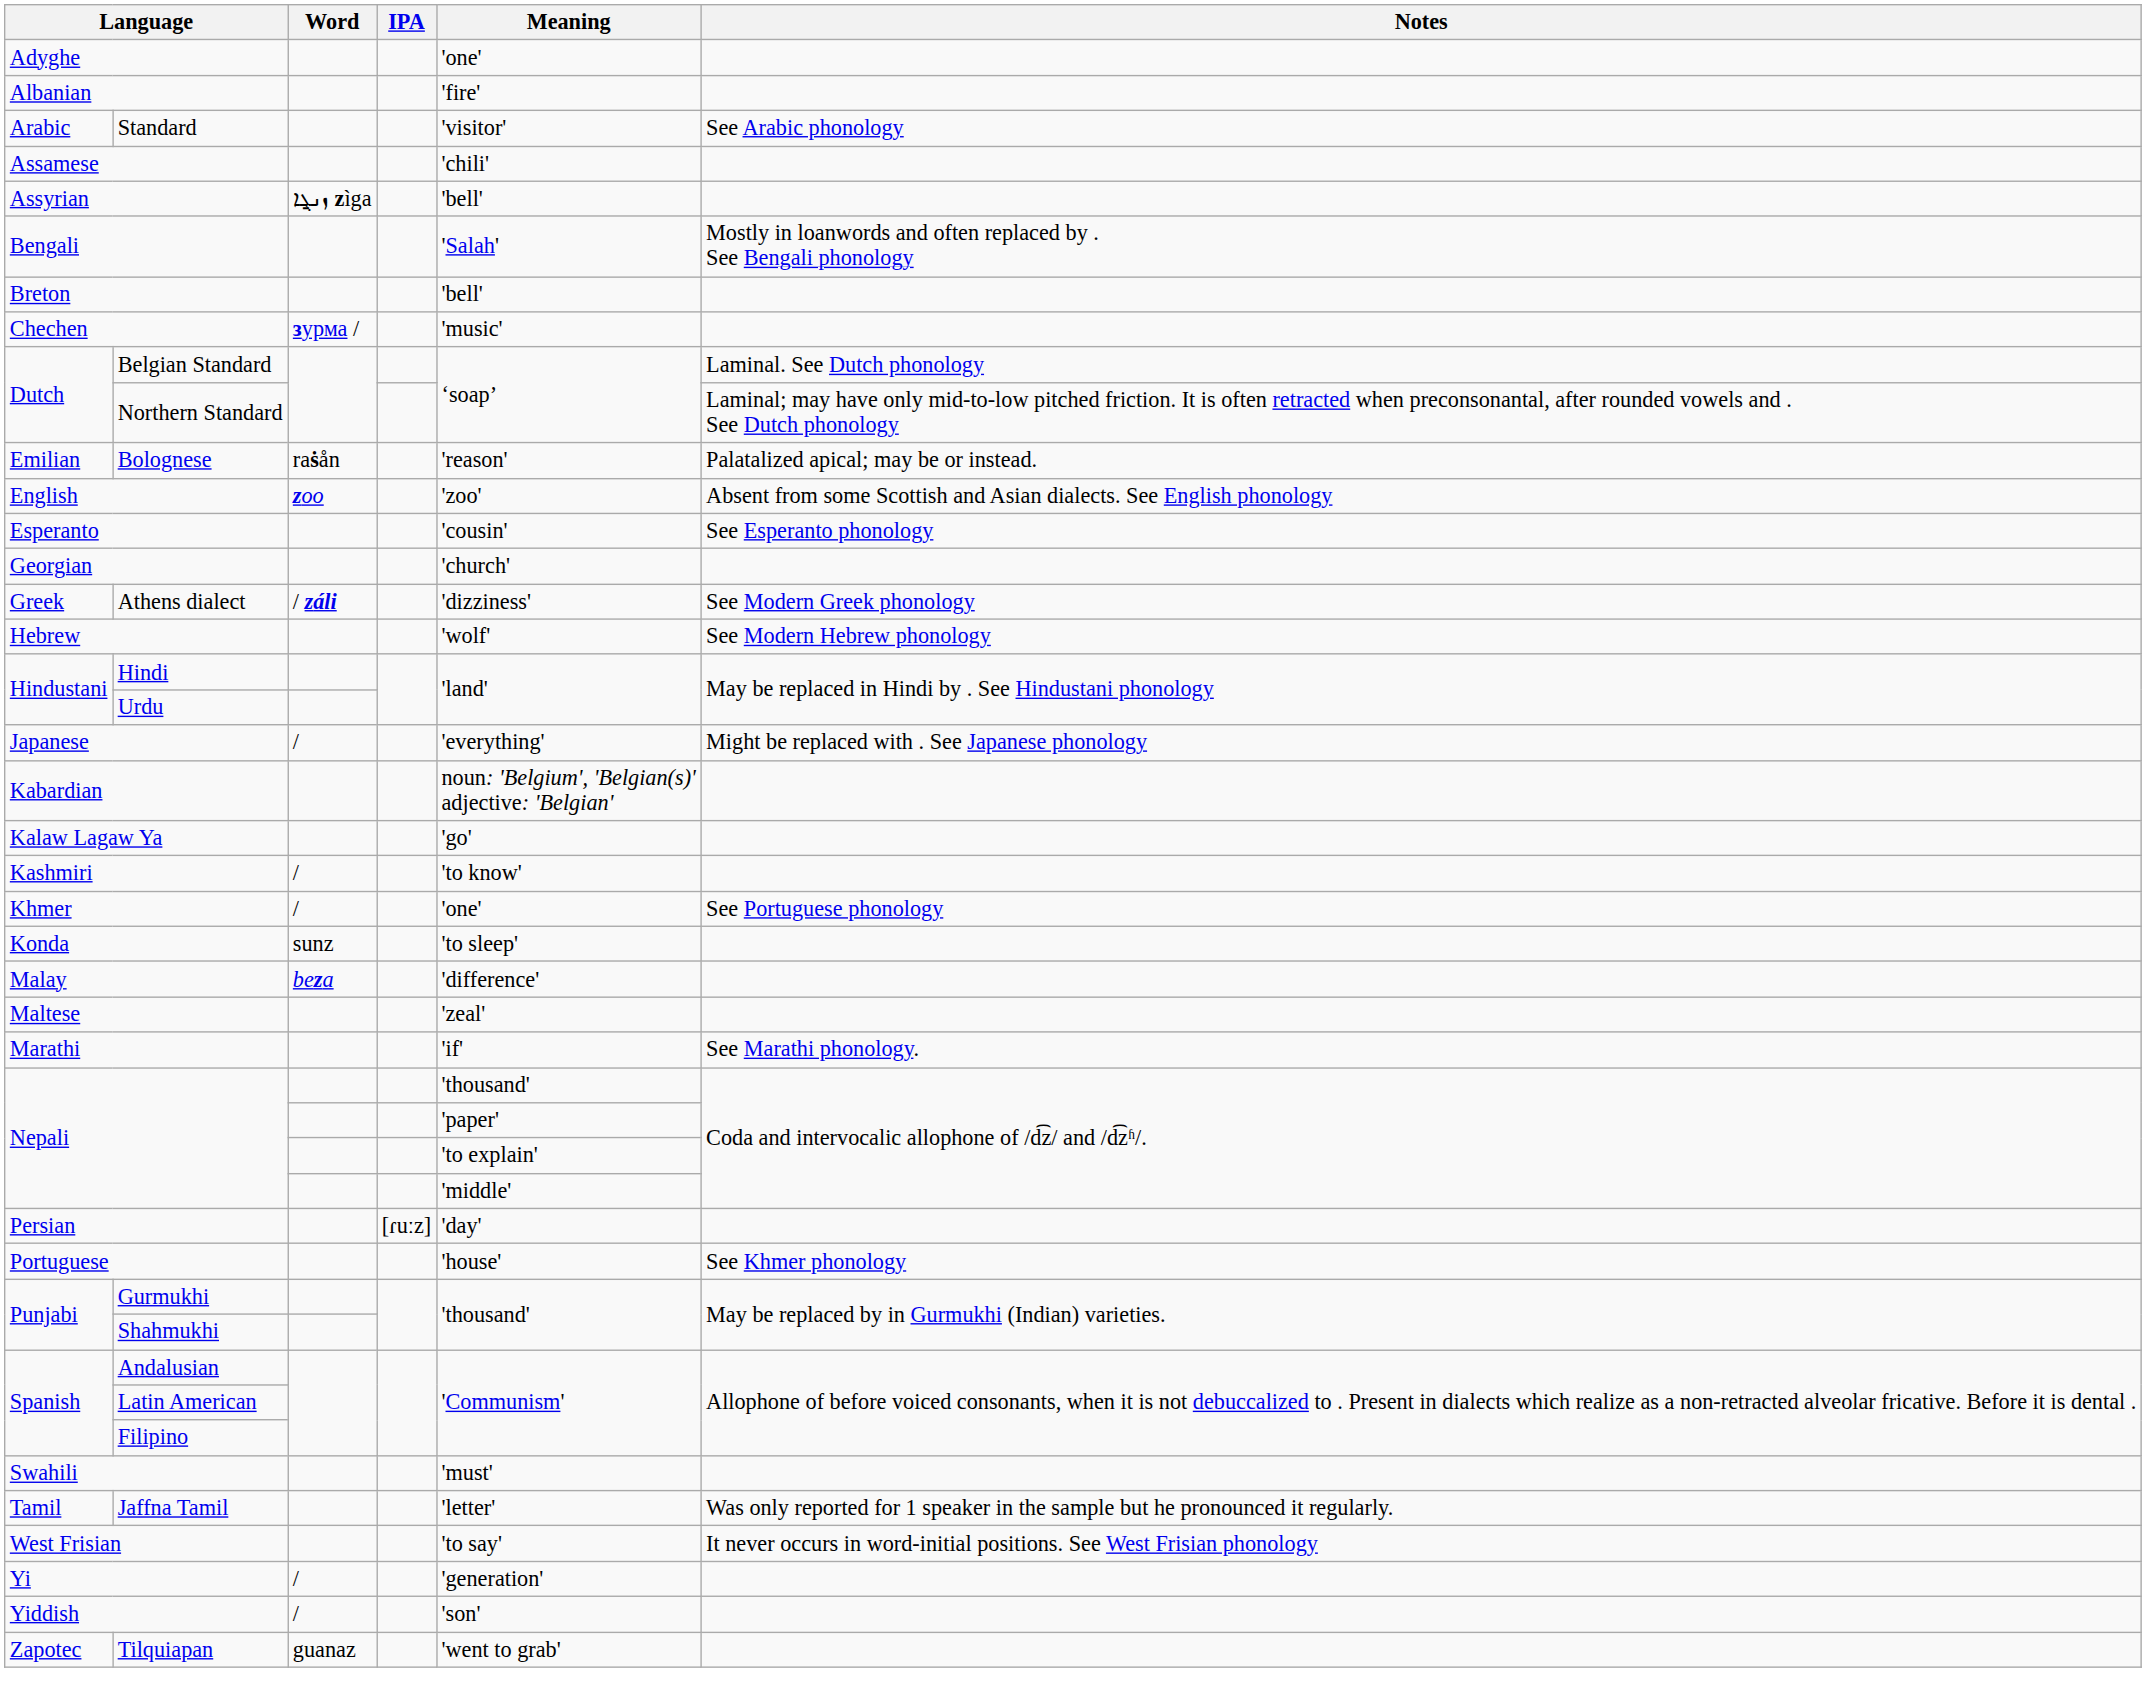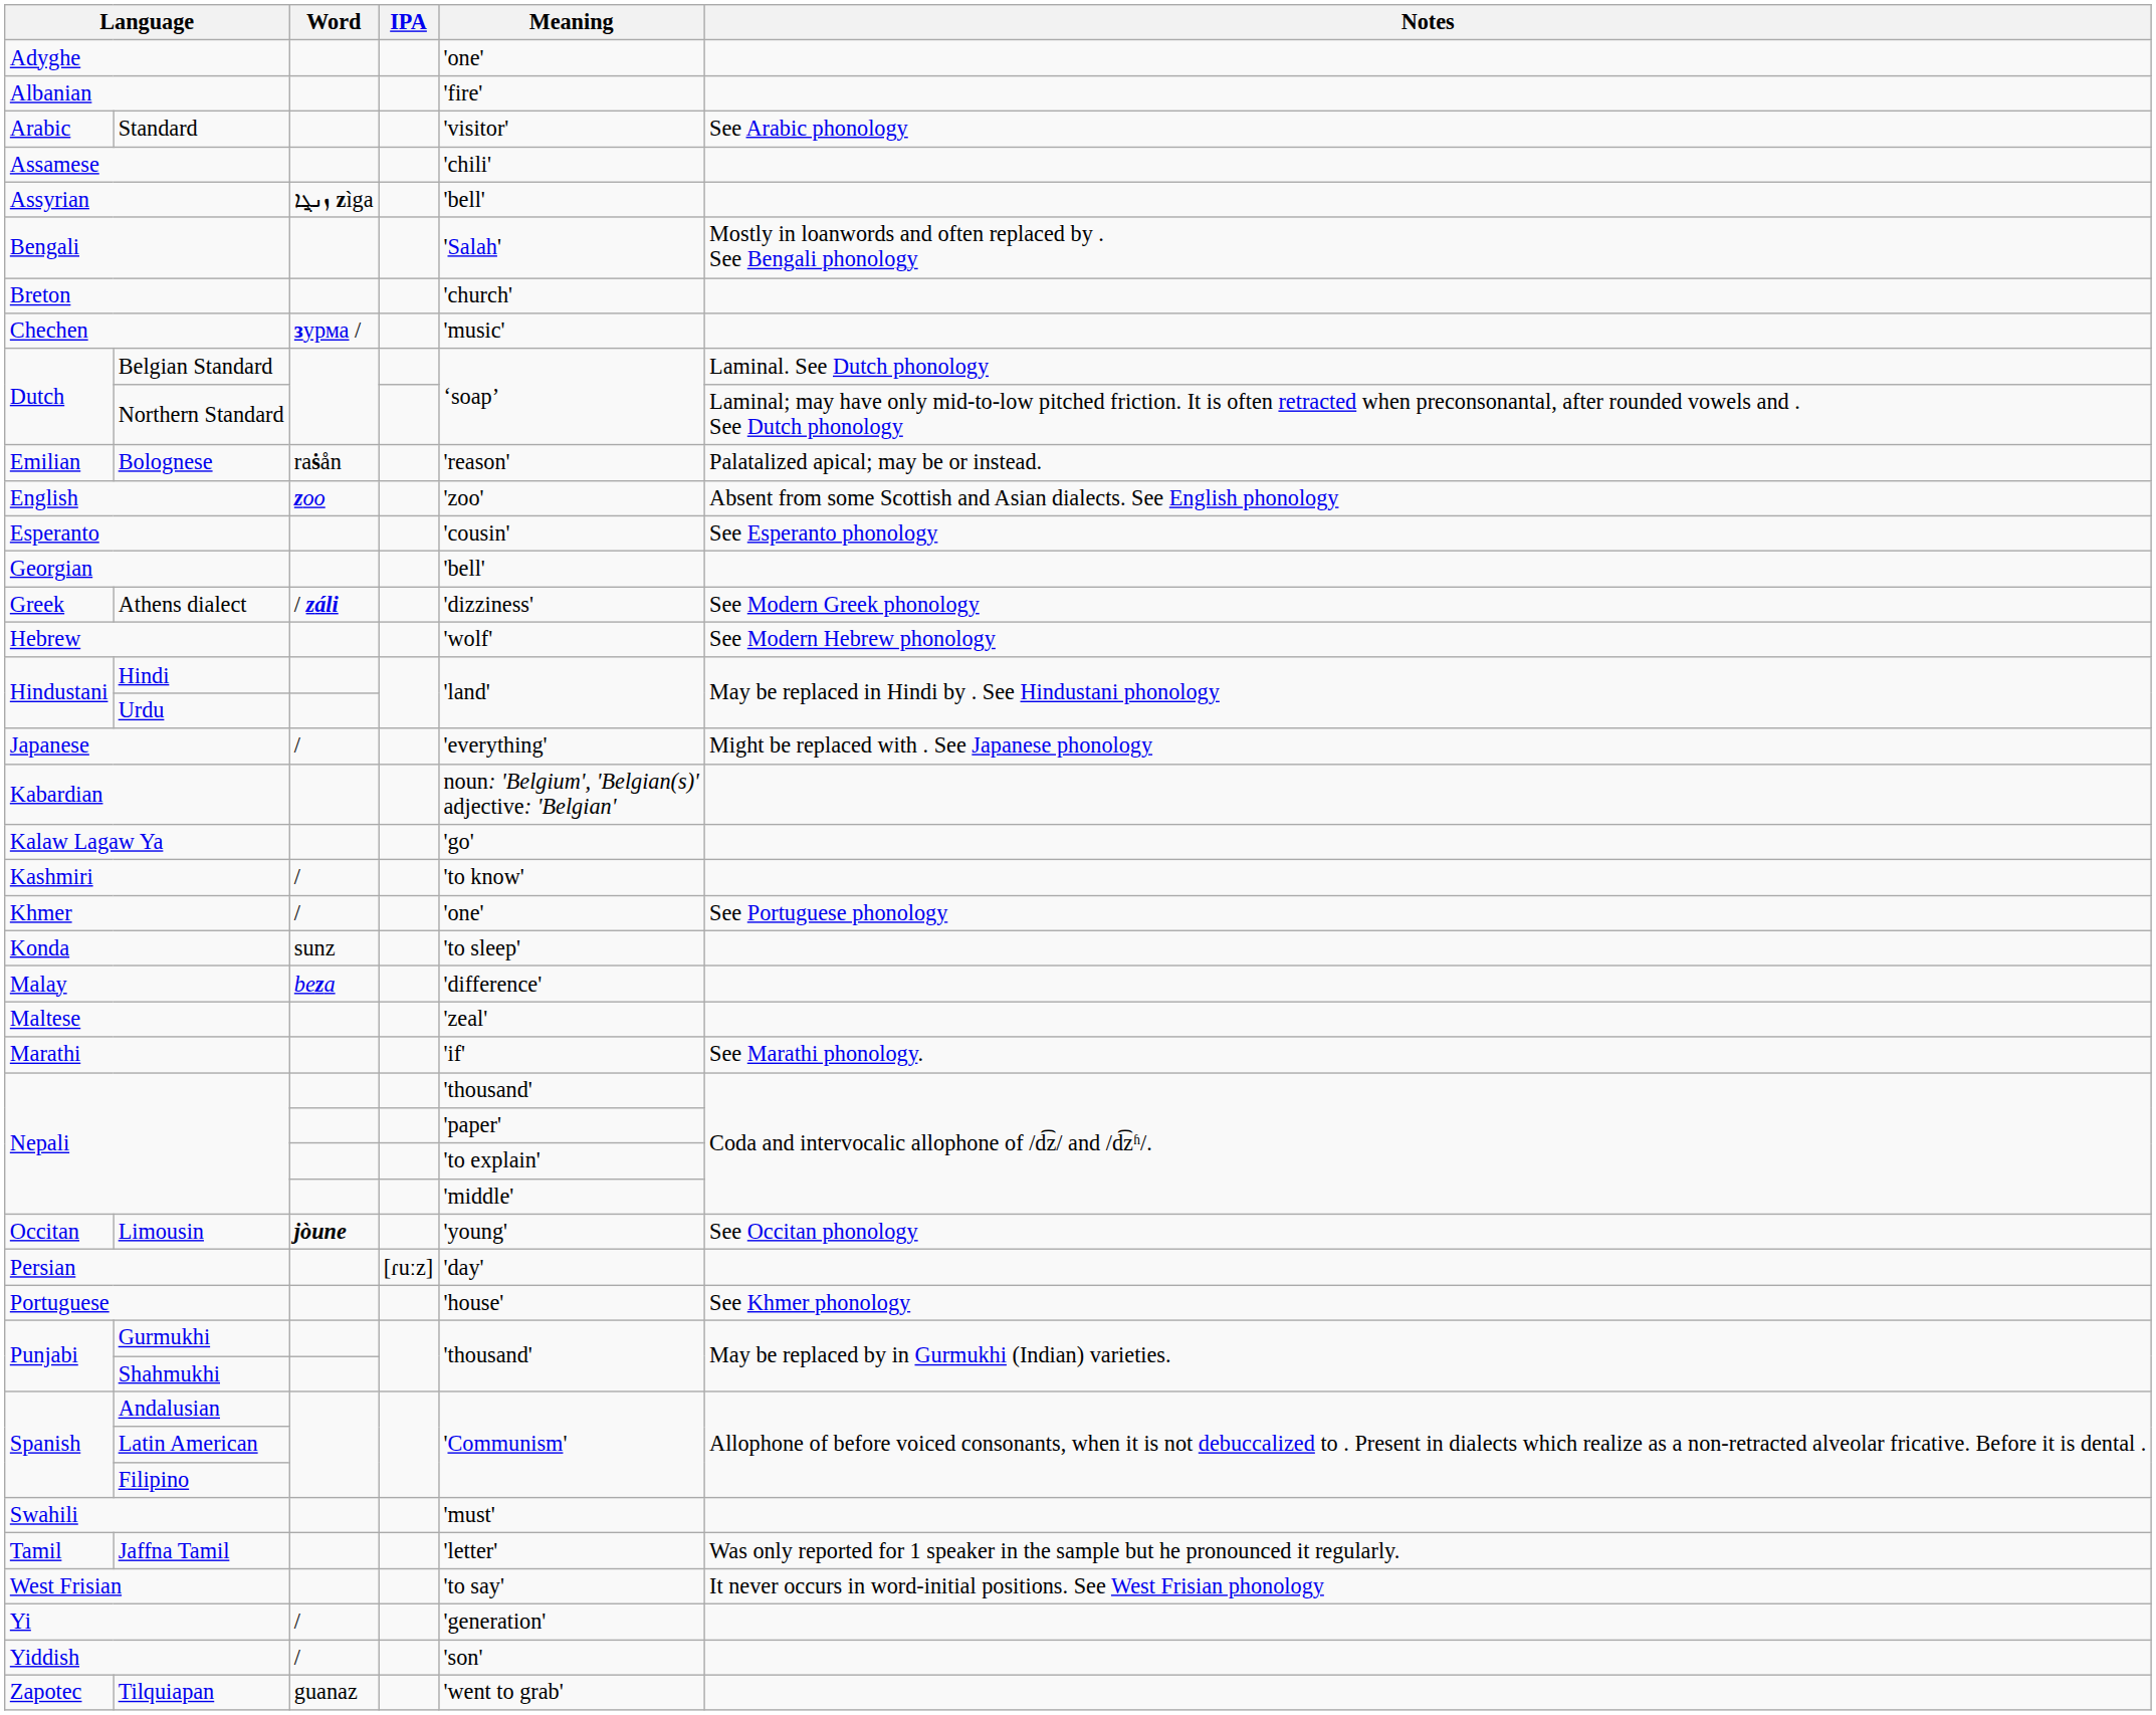Breton | Meaning: 'bell' -> 'church'
Georgian | Meaning: 'church' -> 'bell'
+ row: Occitan | Limousin | jòune | 'young' | See Occitan phonology
